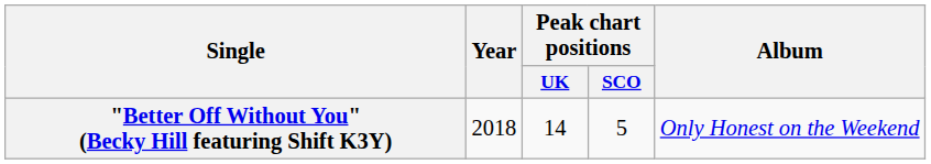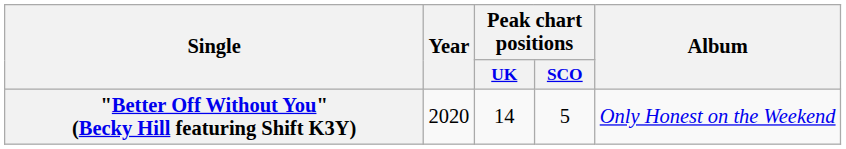"Better Off Without You" (Becky Hill featuring Shift K3Y) | Year: 2018 -> 2020
